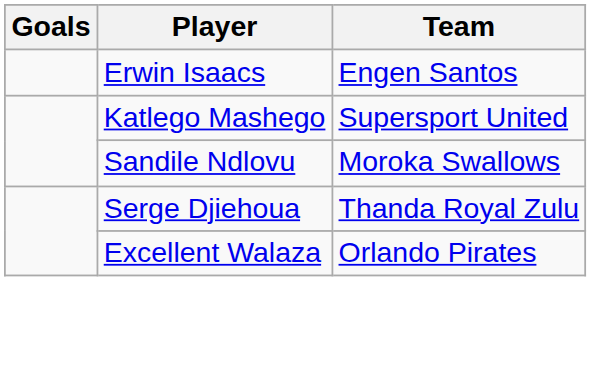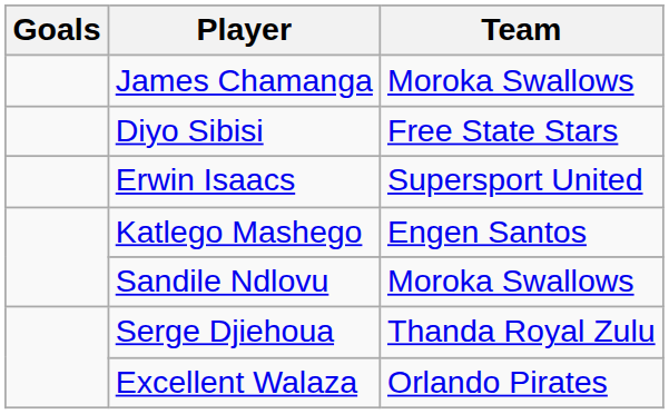+ row: James Chamanga | Moroka Swallows
+ row: Diyo Sibisi | Free State Stars
Erwin Isaacs | Team: Engen Santos -> Supersport United
Katlego Mashego | Team: Supersport United -> Engen Santos
